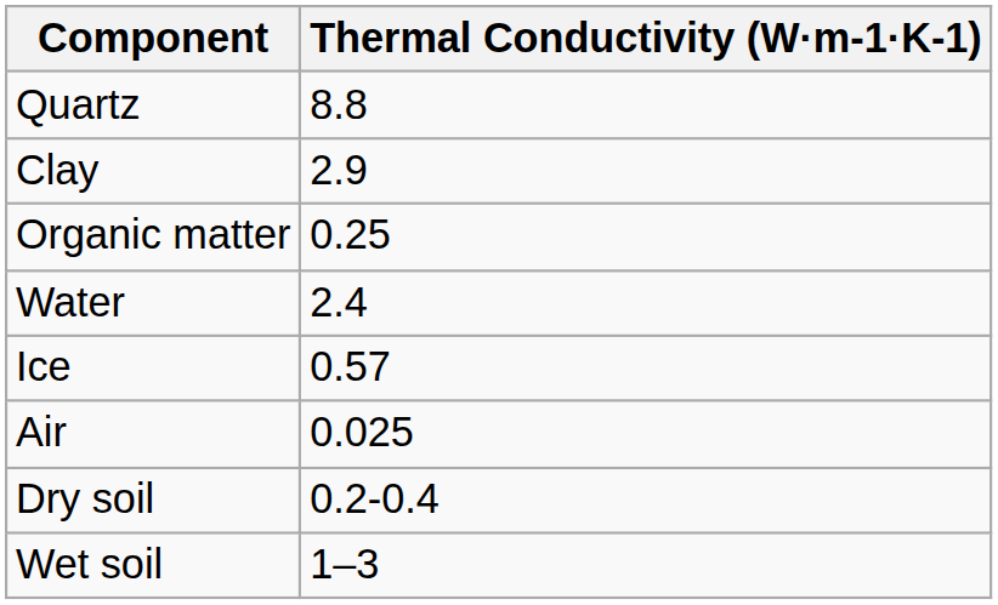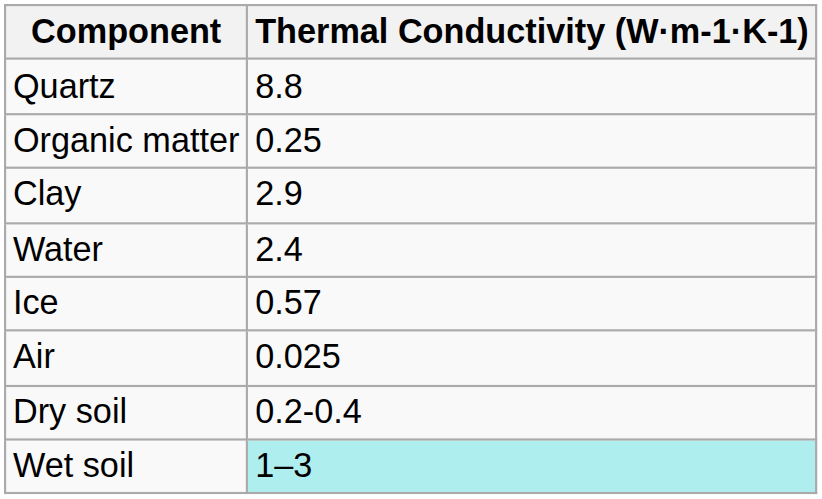rows swapped: Clay <-> Organic matter
Wet soil | Thermal Conductivity (W·m‐1·K‐1): no background -> paleturquoise background
